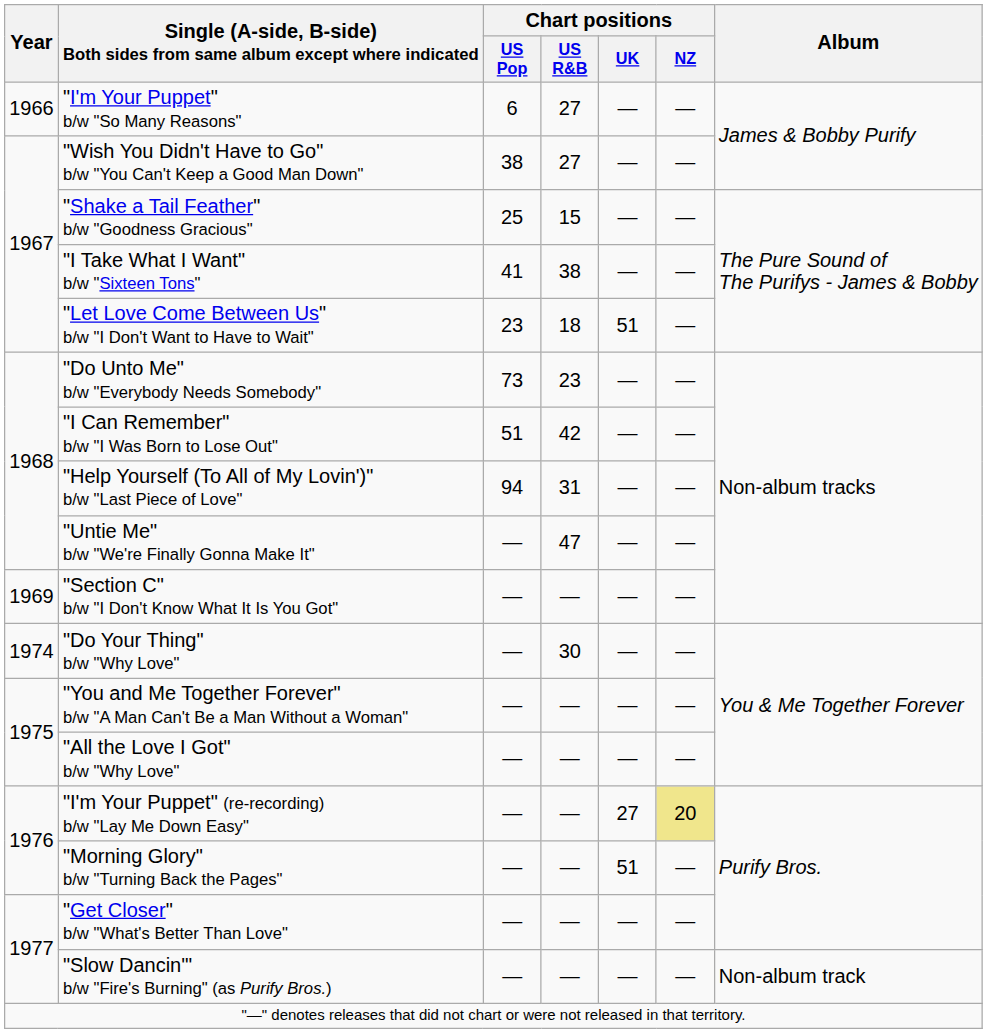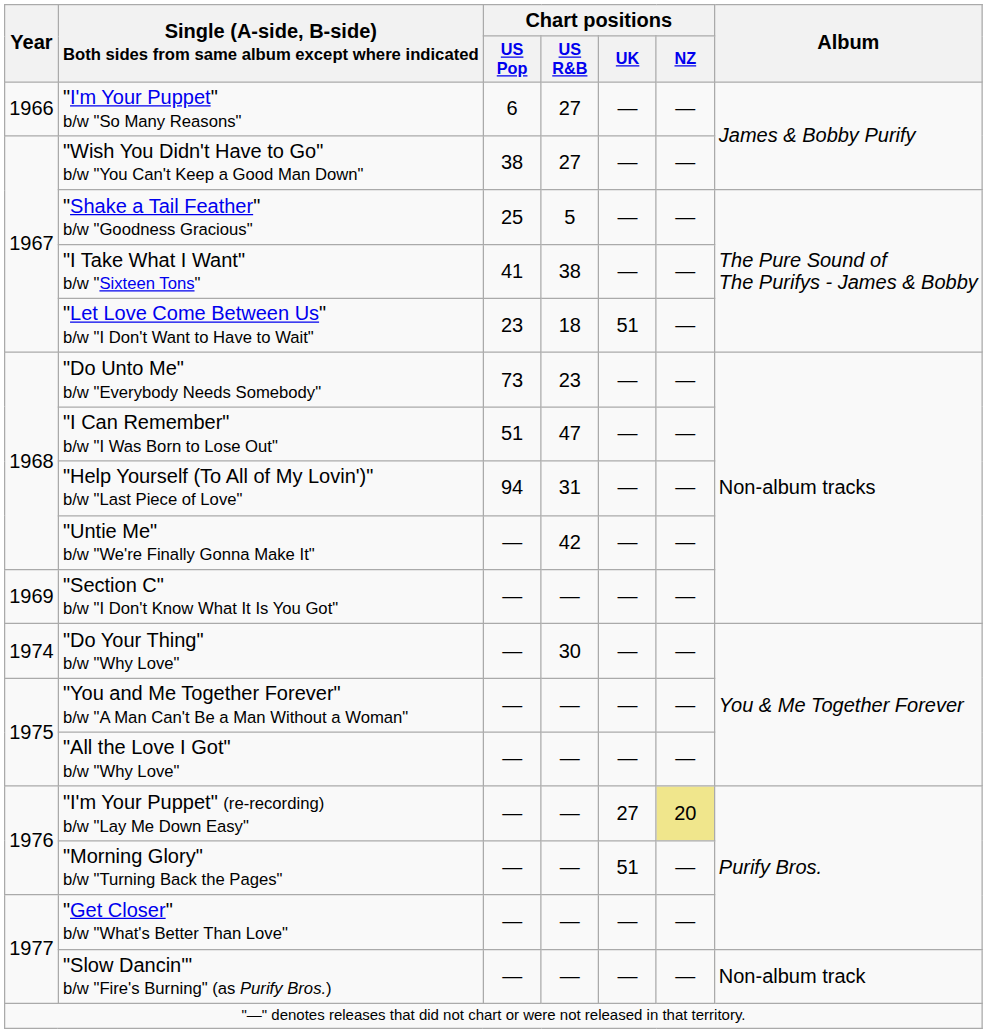"Shake a Tail Feather" b/w "Goodness Gracious" | Chart positions / US R&B: 15 -> 5
"I Can Remember" b/w "I Was Born to Lose Out" | Chart positions / US R&B: 42 -> 47
"Untie Me" b/w "We're Finally Gonna Make It" | Chart positions / US R&B: 47 -> 42
